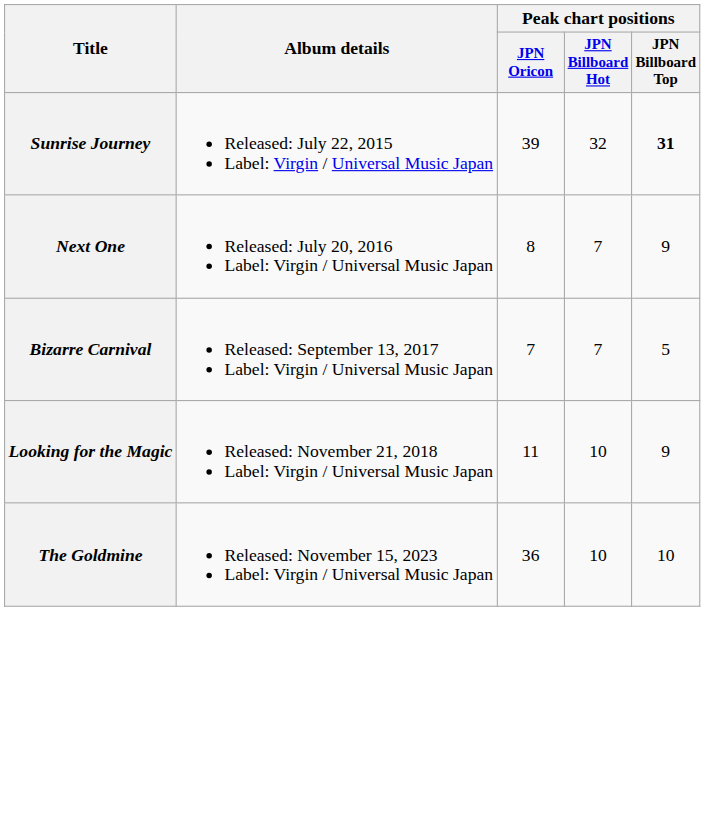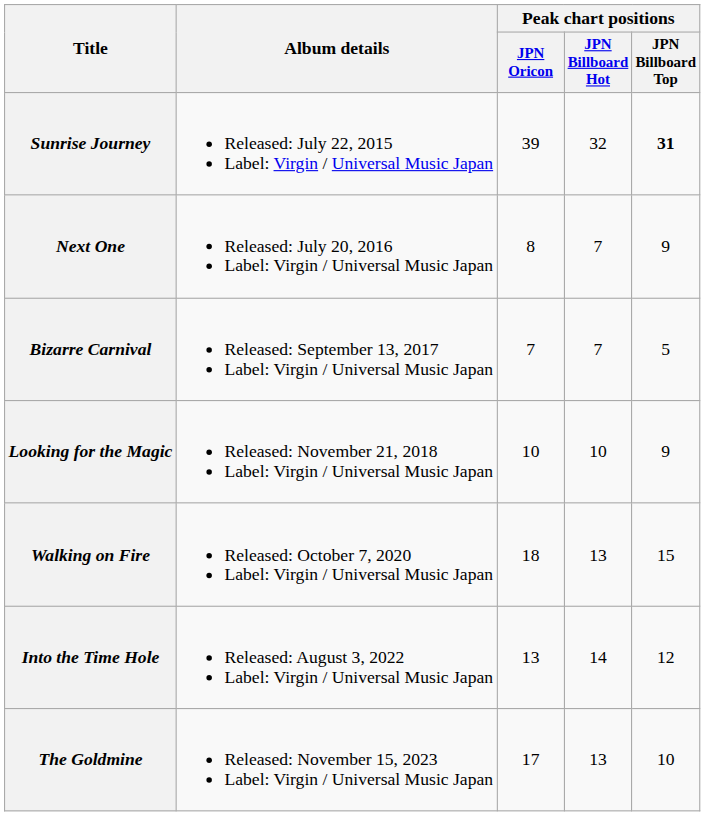Looking for the Magic | Peak chart positions / JPN Oricon: 11 -> 10
+ row: Walking on Fire | Released: October 7, 2020 Label: Virgin / Universal Music Japan | 18 | 13 | 15
+ row: Into the Time Hole | Released: August 3, 2022 Label: Virgin / Universal Music Japan | 13 | 14 | 12
The Goldmine | Peak chart positions / JPN Oricon: 36 -> 17
The Goldmine | Peak chart positions / JPN Billboard Hot: 10 -> 13
